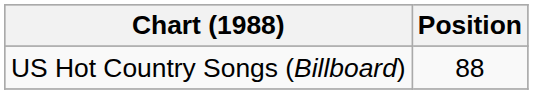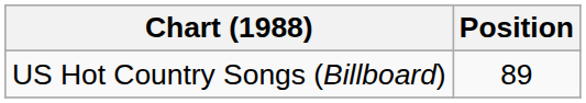US Hot Country Songs (Billboard) | Position: 88 -> 89
